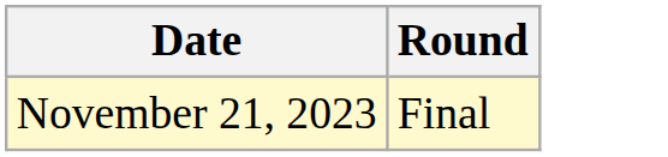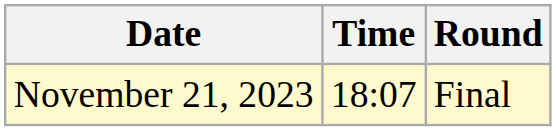+ column: Time | 18:07
